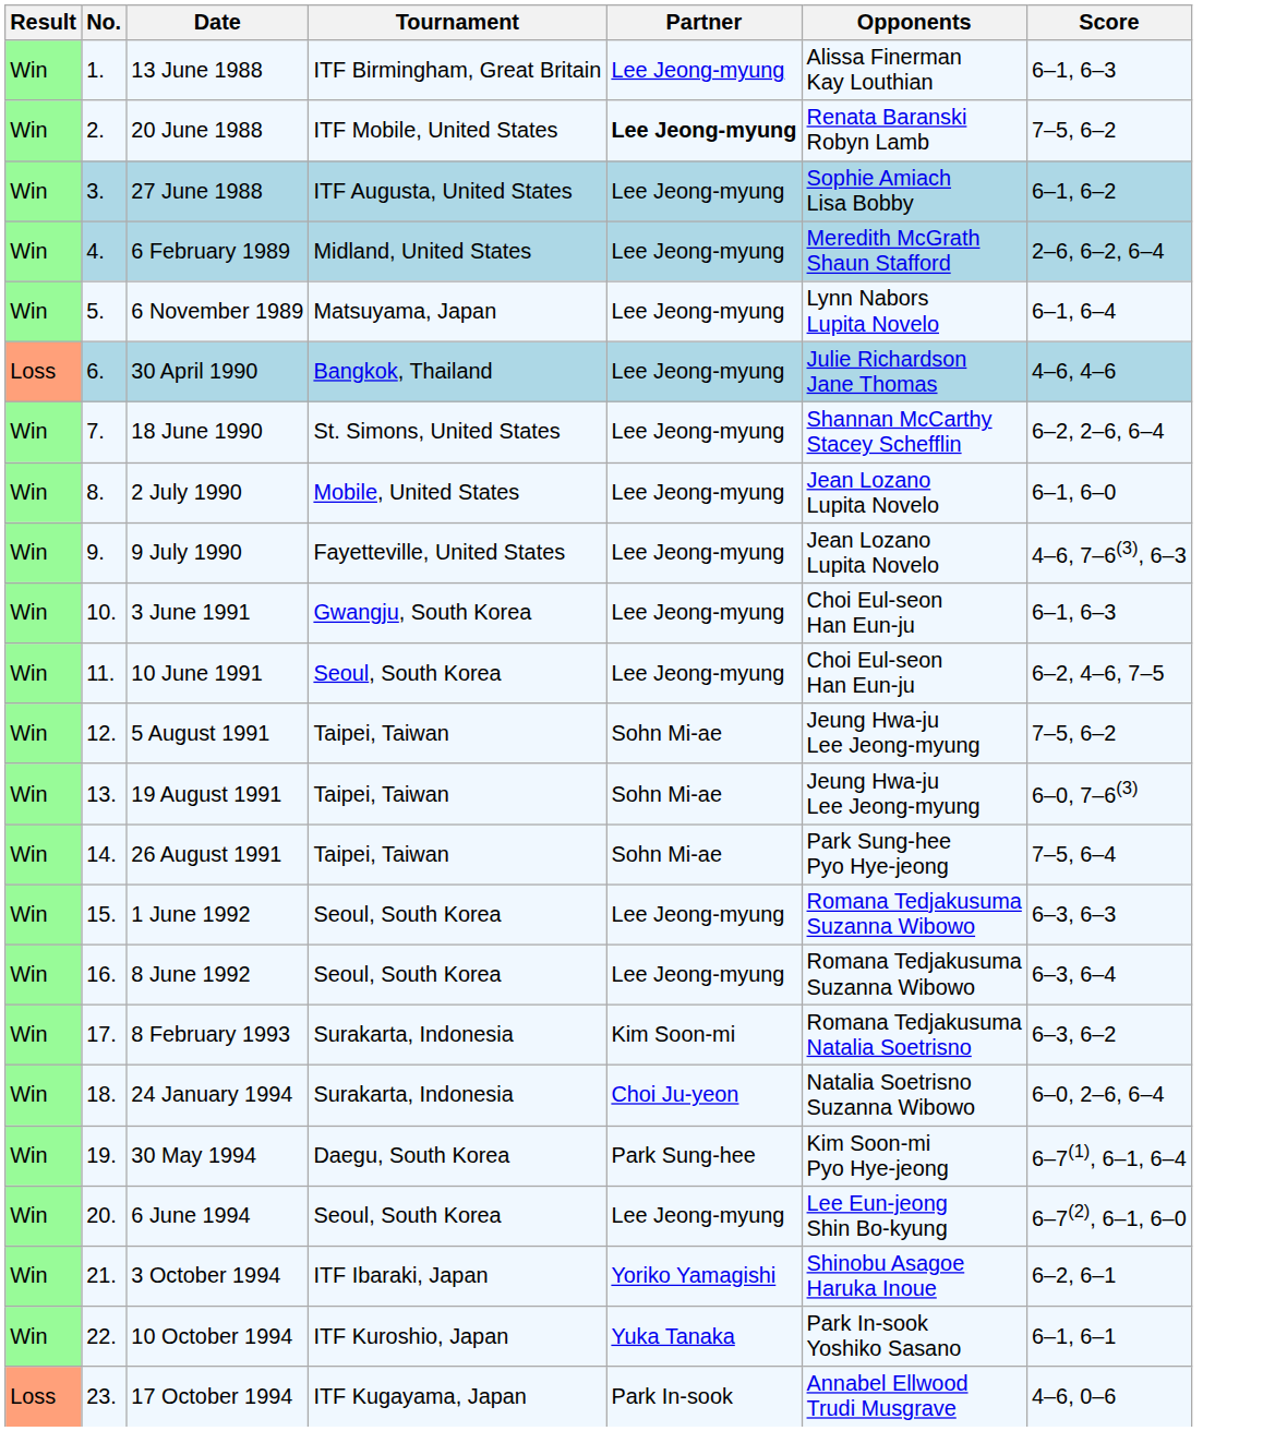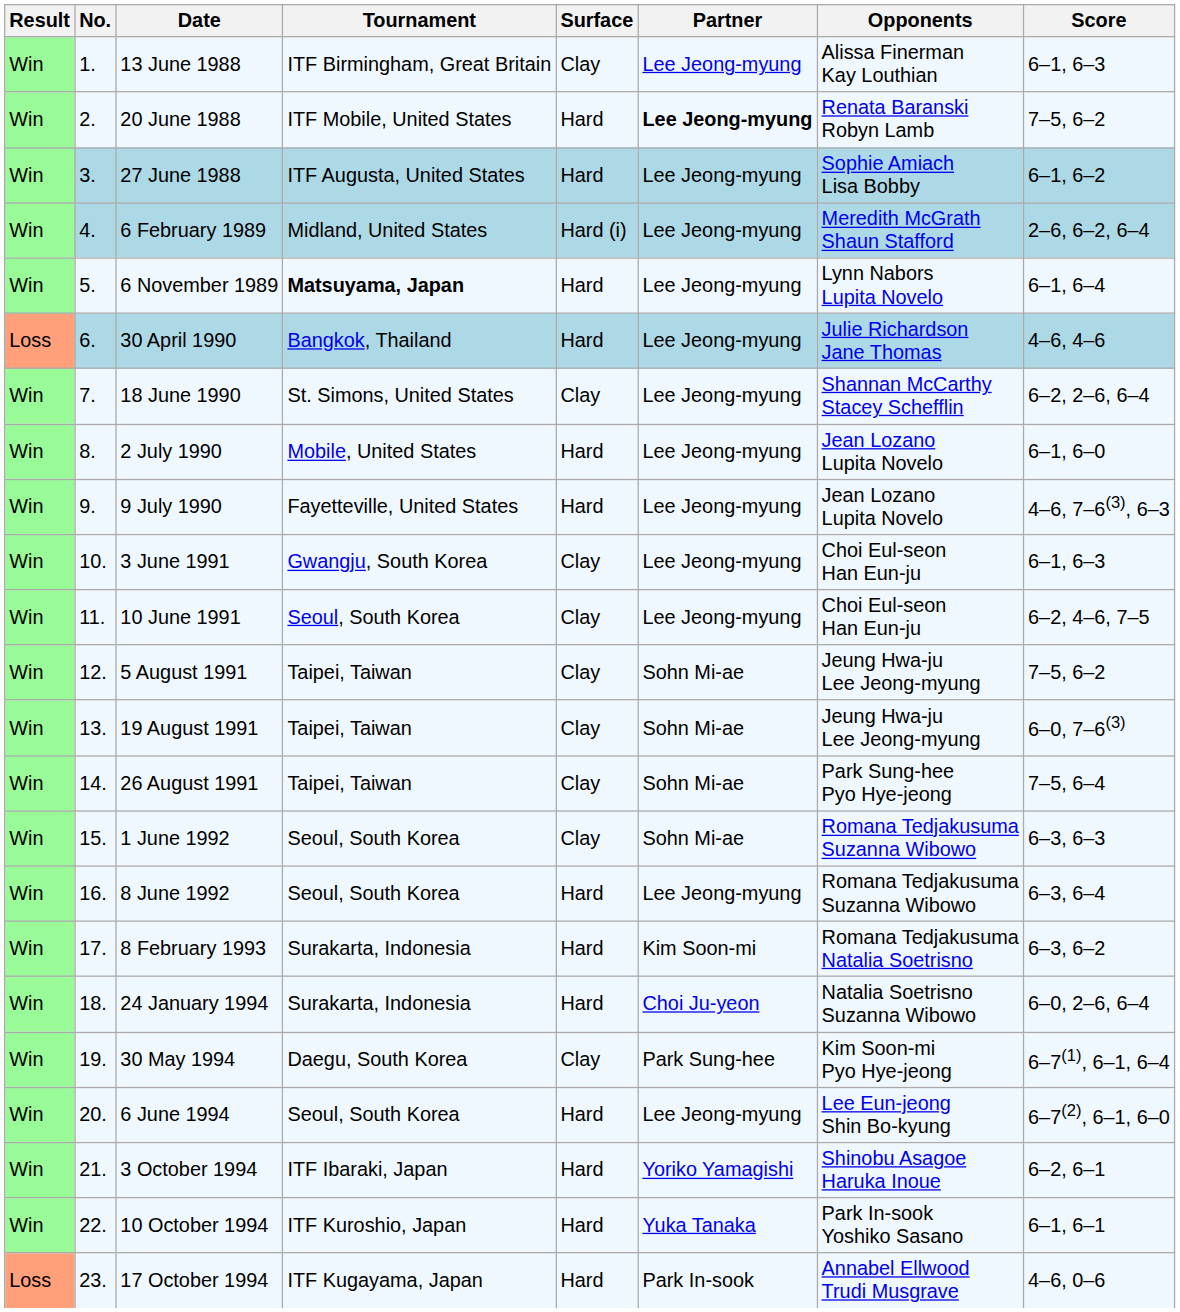+ column: Surface | Clay | Hard | Hard | Hard (i) | Hard | Hard | Clay | Hard | Hard | Clay | Clay | Clay | Clay | Clay | Clay | Hard | Hard | Hard | Clay | Hard | Hard | Hard | Hard
6 November 1989 | Tournament: normal -> bold
1 June 1992 | Partner: Lee Jeong-myung -> Sohn Mi-ae
